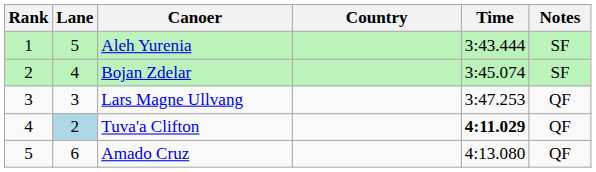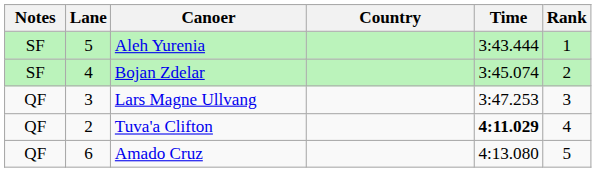columns swapped: Rank <-> Notes
Tuva'a Clifton | Lane: lightblue background -> no background
